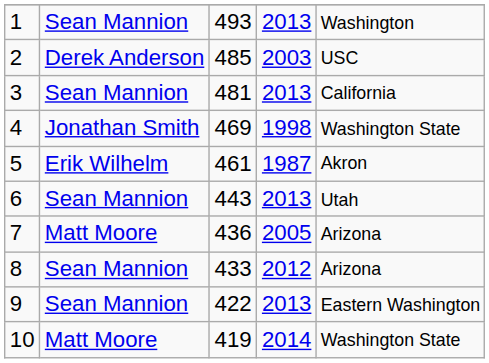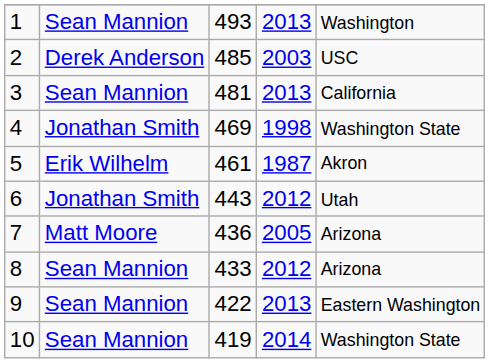6 | column 2: Sean Mannion -> Jonathan Smith
6 | column 4: 2013 -> 2012
10 | column 2: Matt Moore -> Sean Mannion
